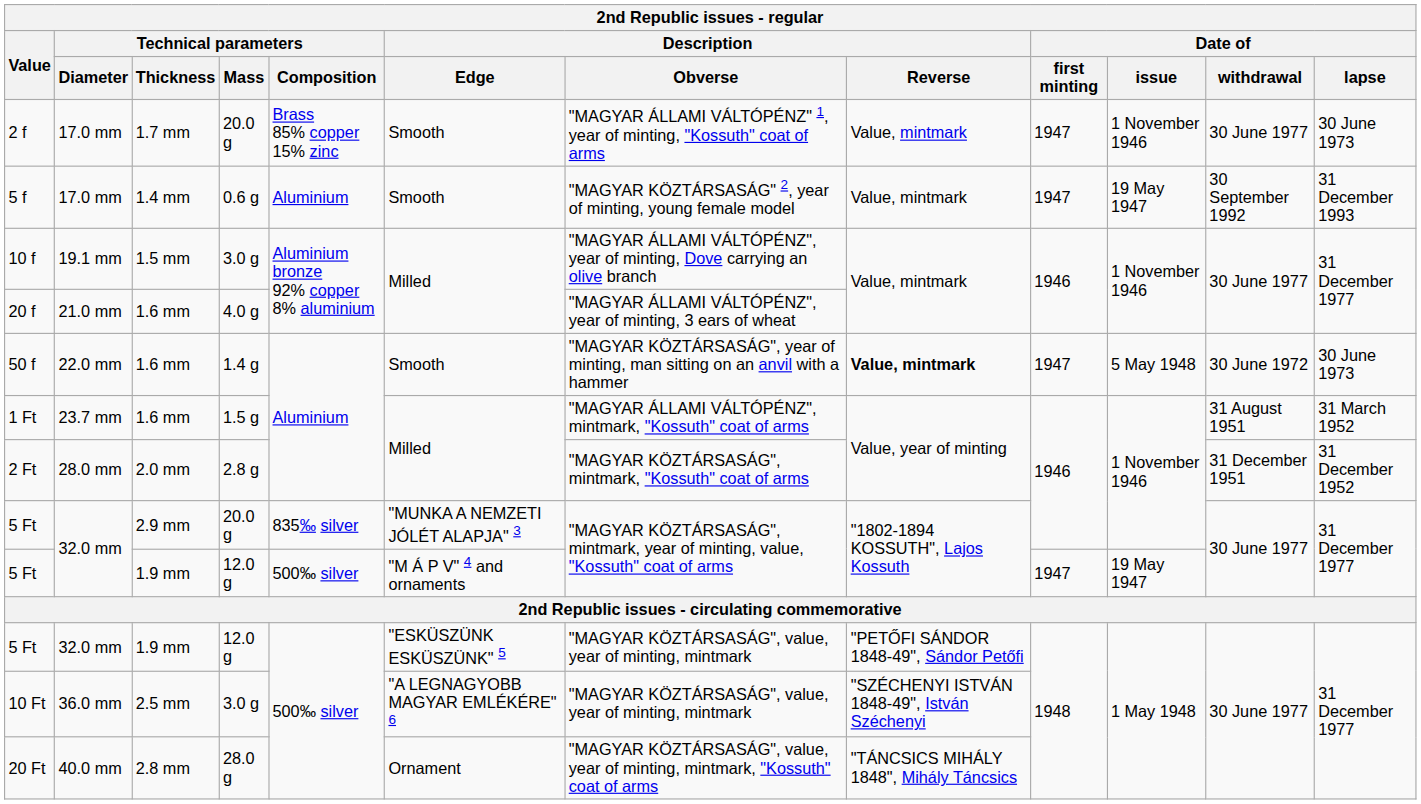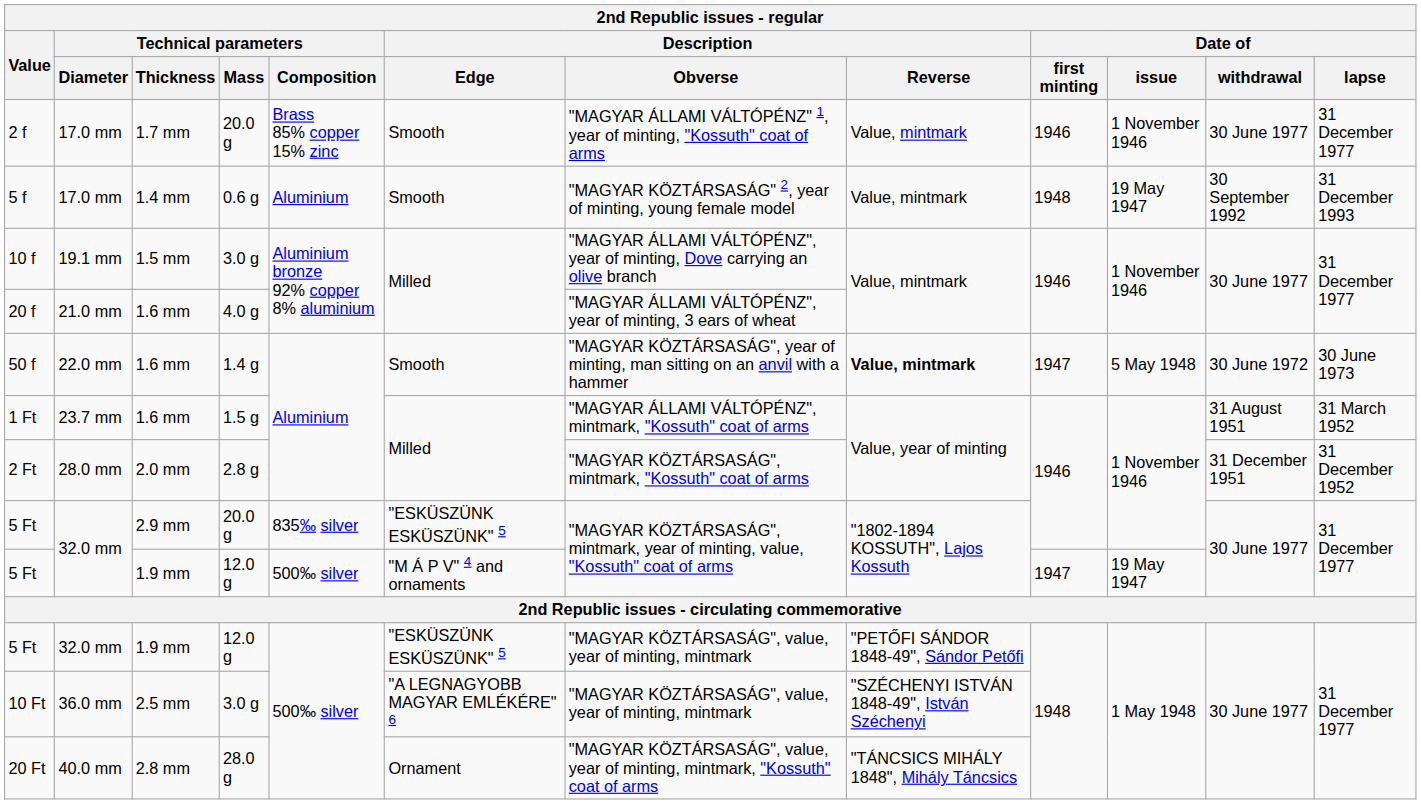2 f | 2nd Republic issues - regular / Date of / first minting: 1947 -> 1946
2 f | 2nd Republic issues - regular / Date of / lapse: 30 June 1973 -> 31 December 1977
5 f | 2nd Republic issues - regular / Date of / first minting: 1947 -> 1948
5 Ft / 2.9 mm | 2nd Republic issues - regular / Description / Edge: "MUNKA A NEMZETI JÓLÉT ALAPJA" 3 -> "ESKÜSZÜNK ESKÜSZÜNK" 5
